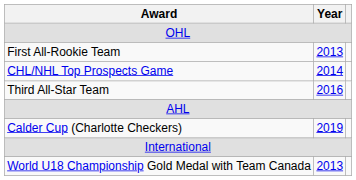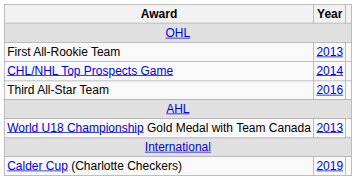rows swapped: Calder Cup (Charlotte Checkers) <-> World U18 Championship Gold Medal with Team Canada
